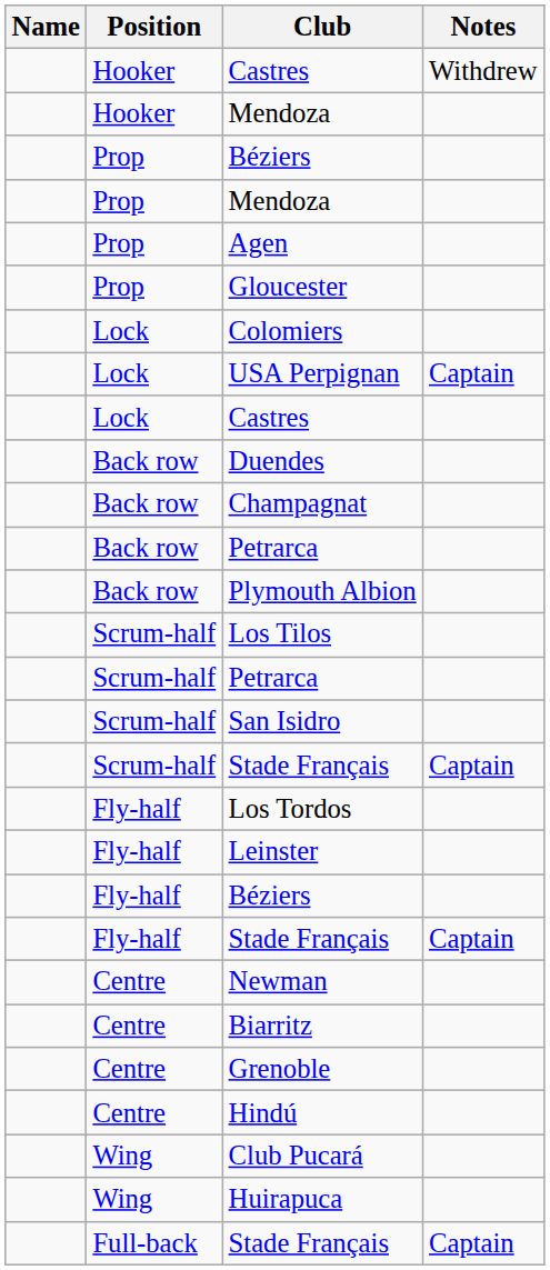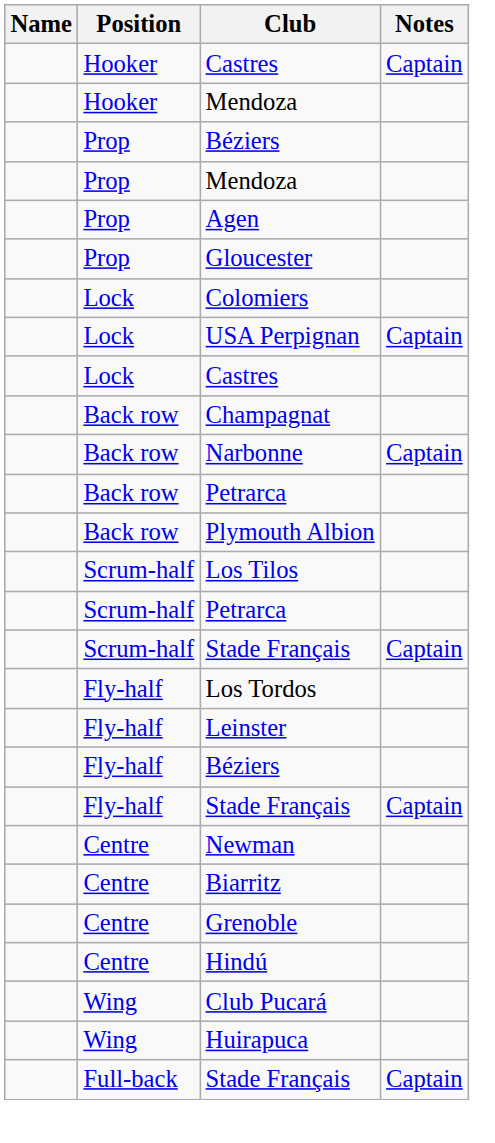Hooker / Castres | Notes: Withdrew -> Captain
- row: Back row | Duendes
+ row: Back row | Narbonne | Captain
- row: Scrum-half | San Isidro
